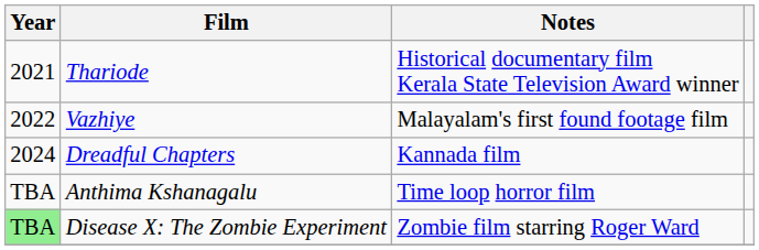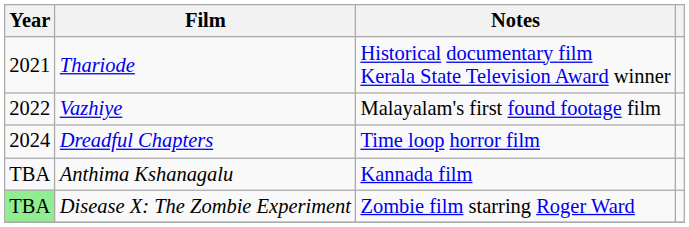Dreadful Chapters | Notes: Kannada film -> Time loop horror film
Anthima Kshanagalu | Notes: Time loop horror film -> Kannada film
